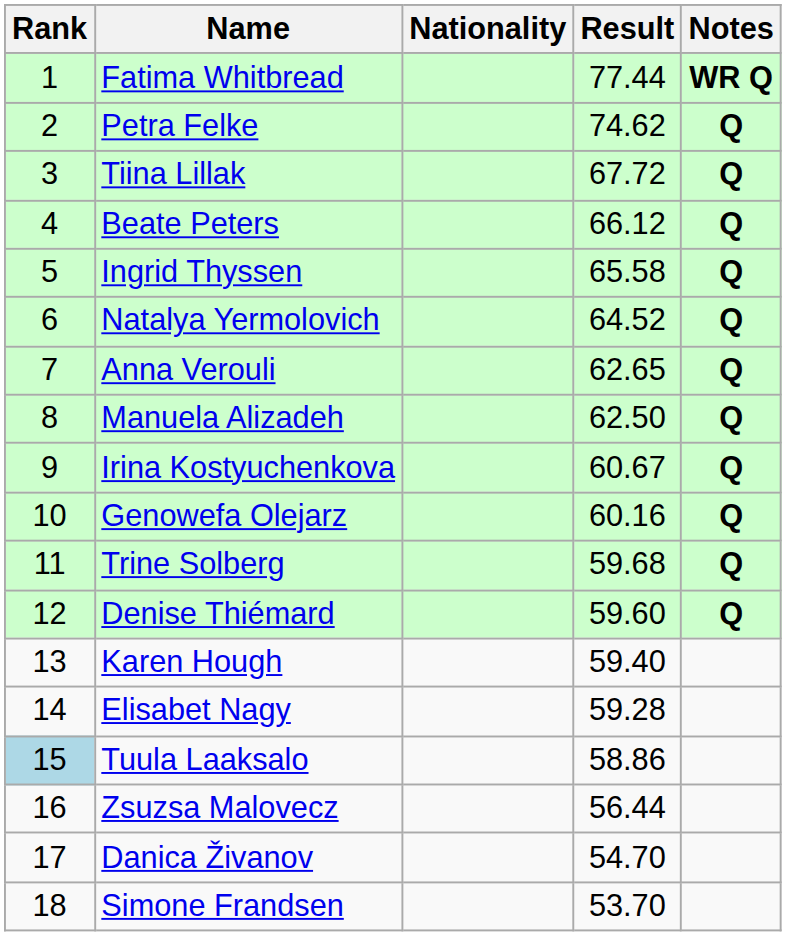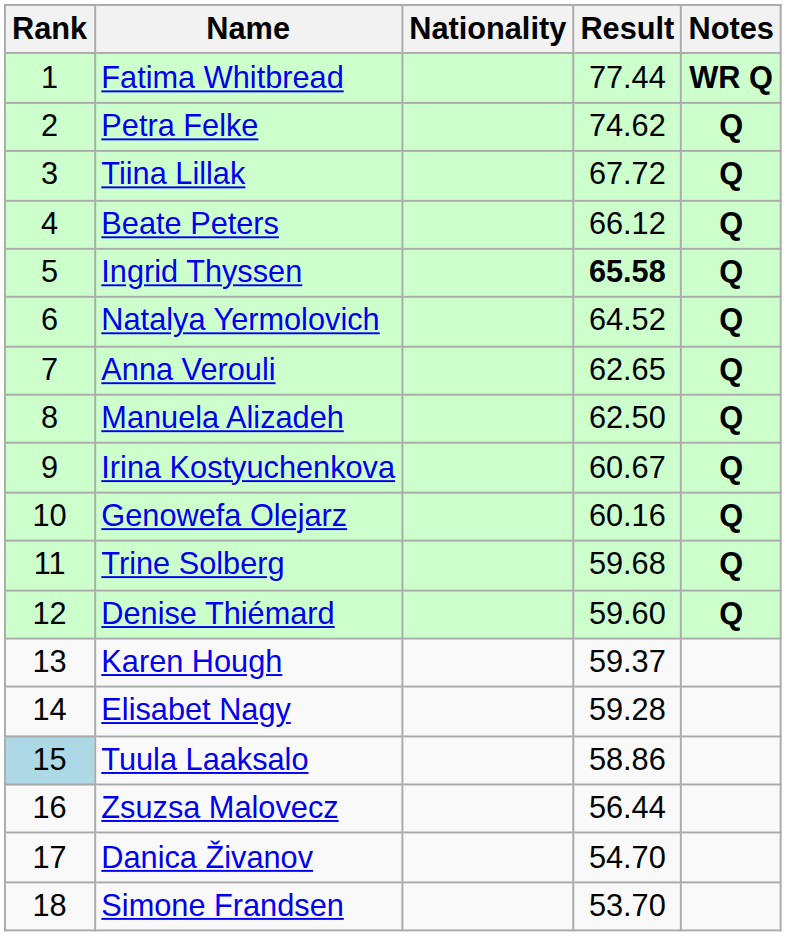Ingrid Thyssen | Result: normal -> bold
Karen Hough | Result: 59.40 -> 59.37
